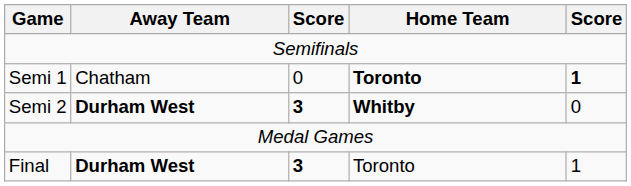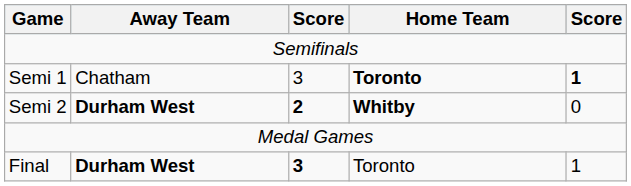Semi 1 | column 3: 0 -> 3
Semi 2 | column 3: 3 -> 2
